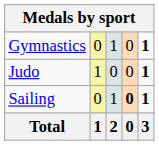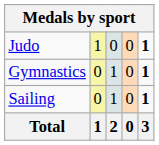rows swapped: Gymnastics <-> Judo
Sailing | column 4: bold -> normal
